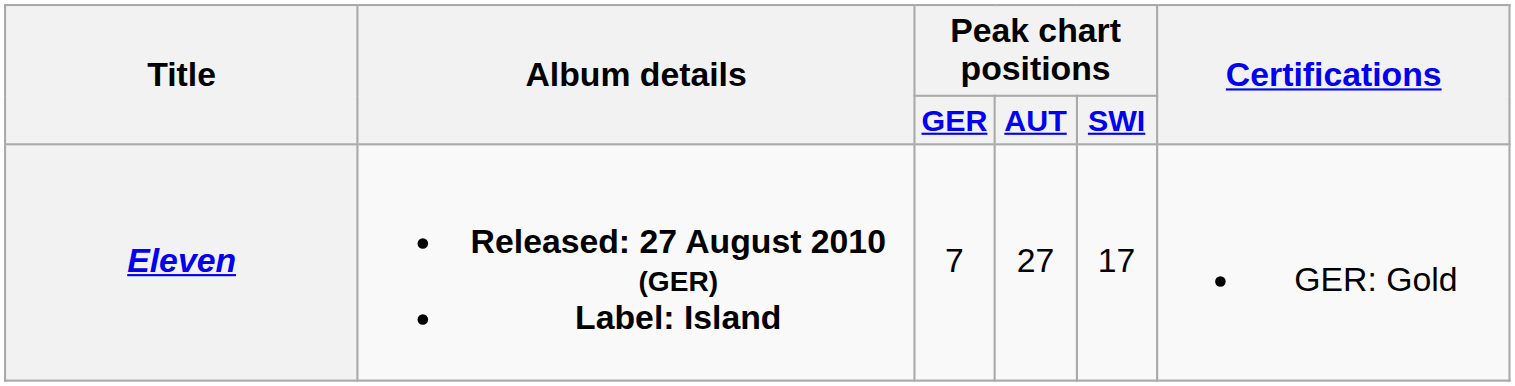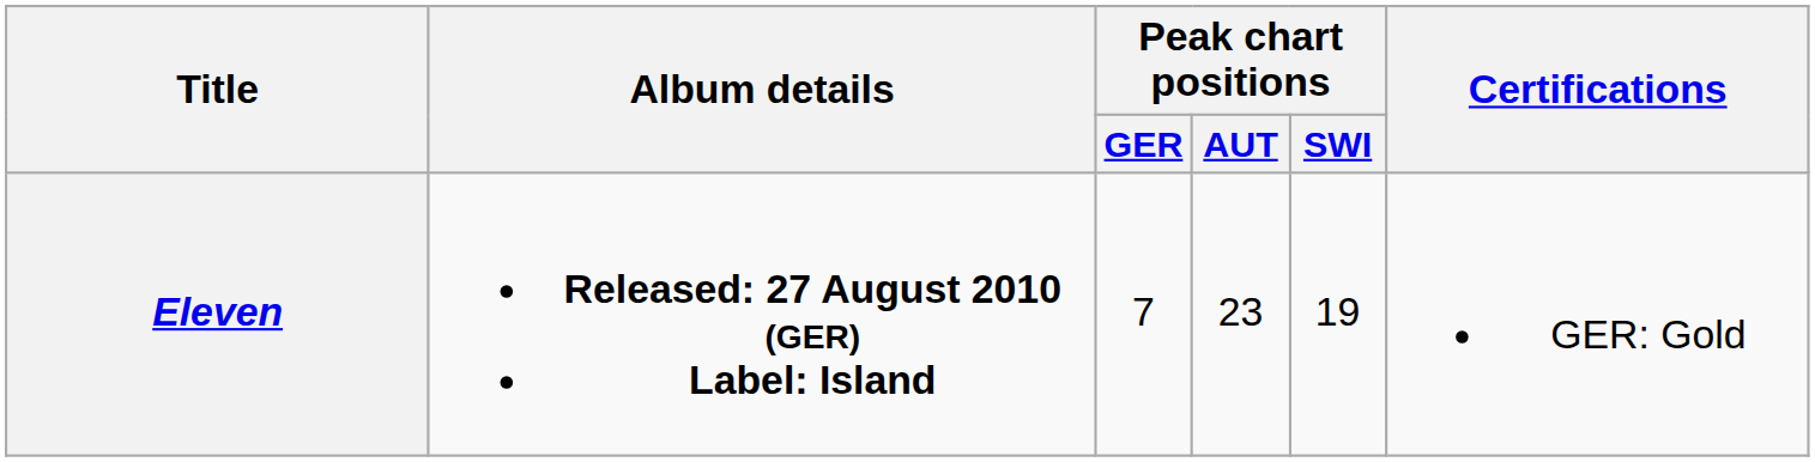Eleven | Peak chart positions / AUT: 27 -> 23
Eleven | Peak chart positions / SWI: 17 -> 19
